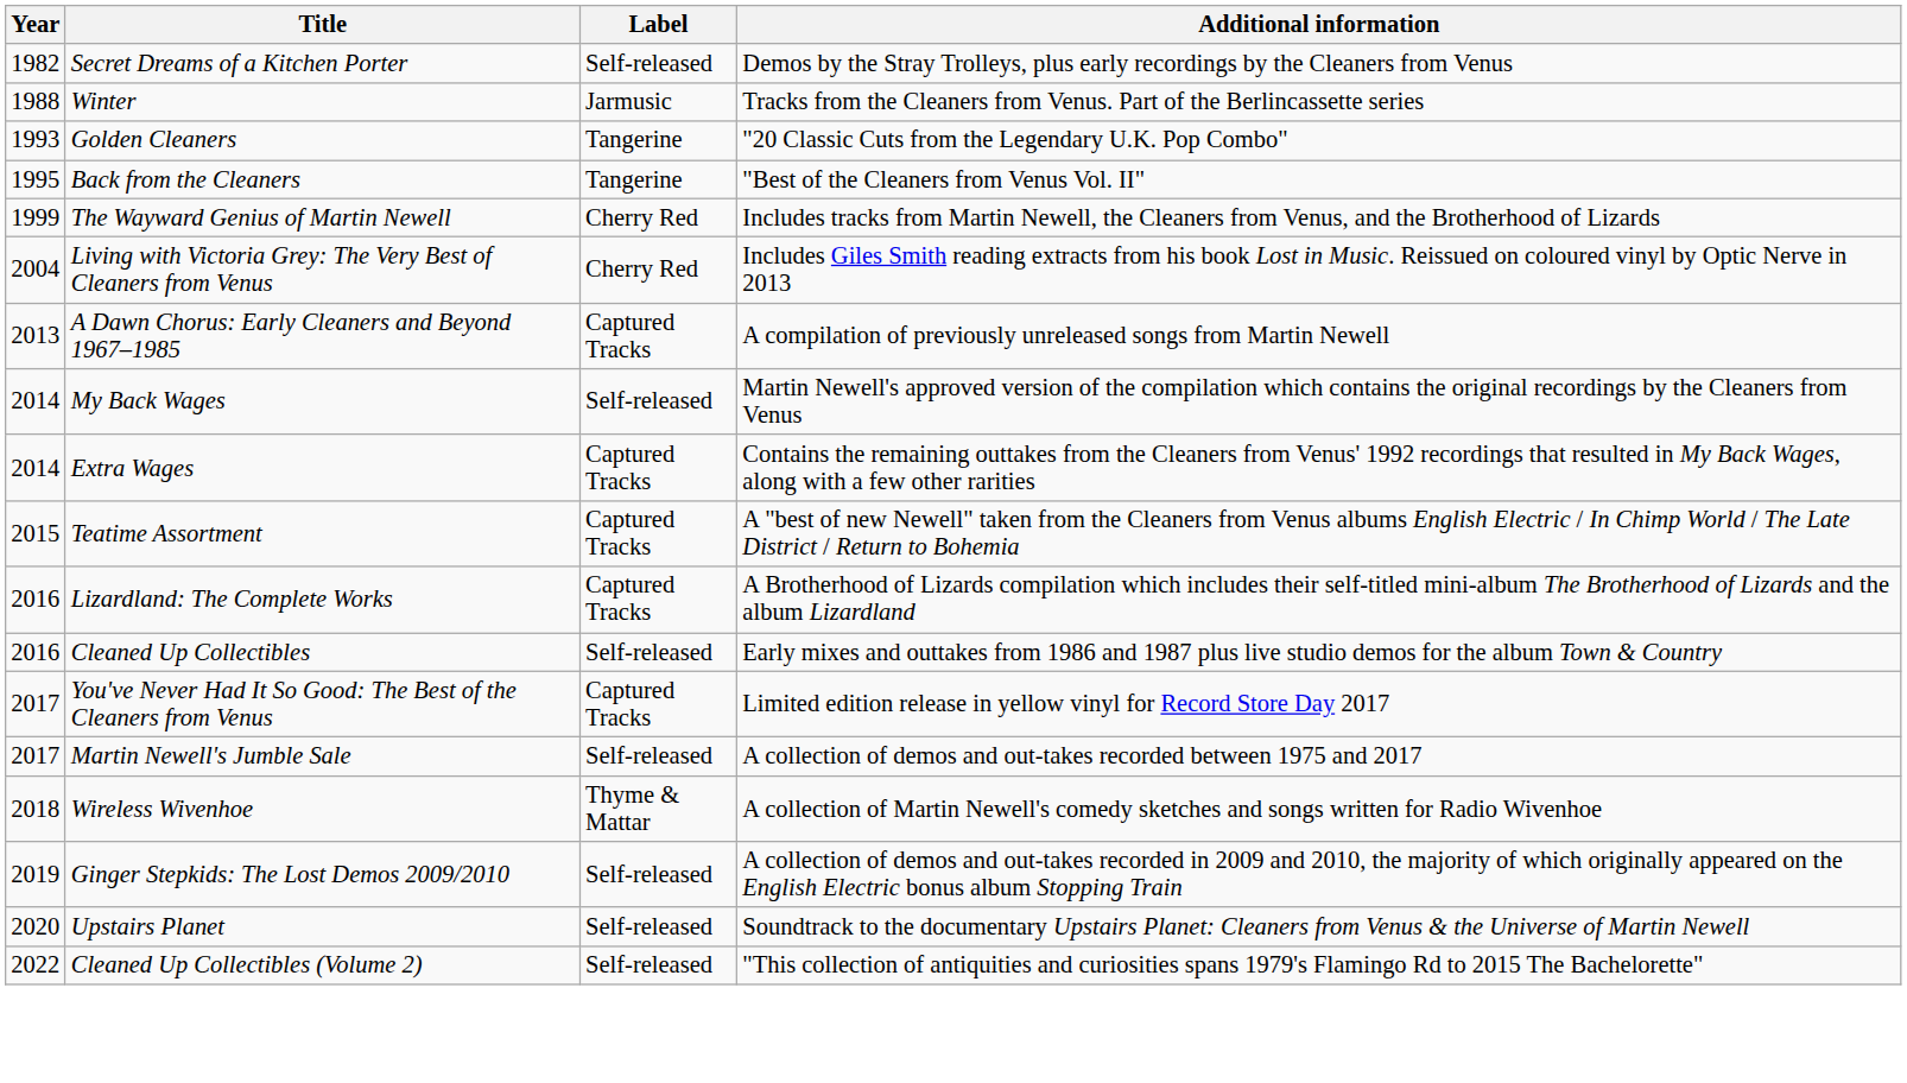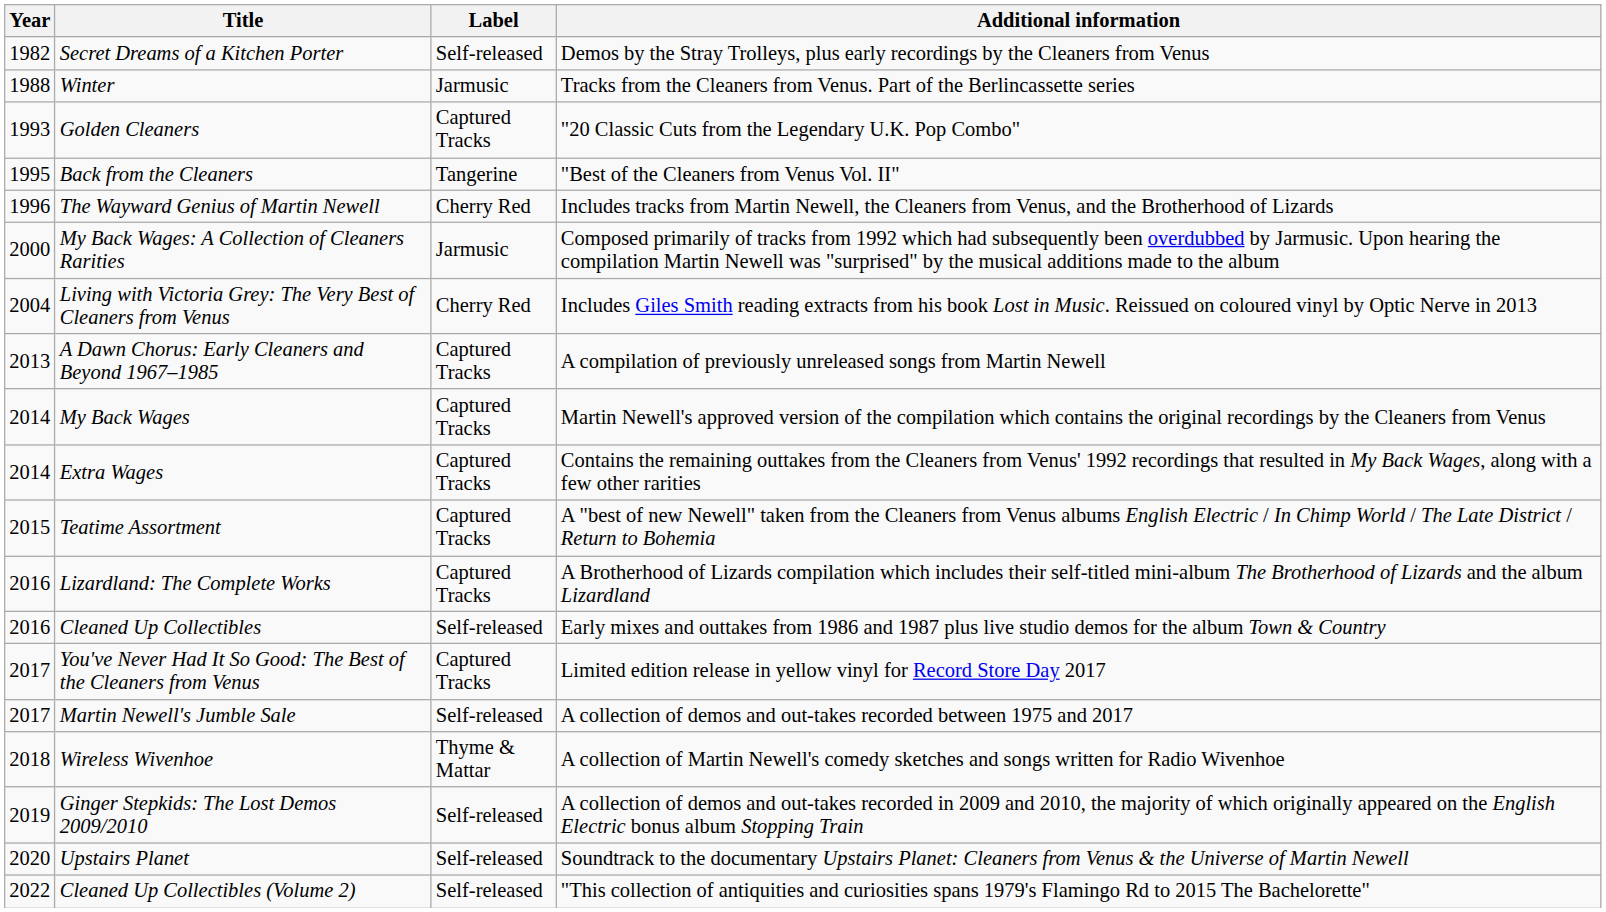Golden Cleaners | Label: Tangerine -> Captured Tracks
The Wayward Genius of Martin Newell | Year: 1999 -> 1996
+ row: 2000 | My Back Wages: A Collection of Cleaners Rarities | Jarmusic | Composed primarily of tracks from 1992 which had subsequently been overdubbed by Jarmusic. Upon hearing the compilation Martin Newell was "surprised" by the musical additions made to the album
My Back Wages | Label: Self-released -> Captured Tracks
